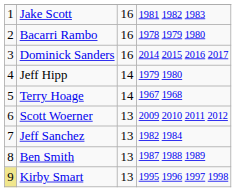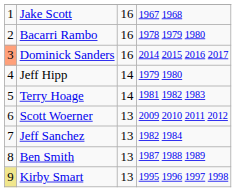Jake Scott | column 4: 1981 1982 1983 -> 1967 1968
Dominick Sanders | column 1: no background -> lightsalmon background
Terry Hoage | column 4: 1967 1968 -> 1981 1982 1983
